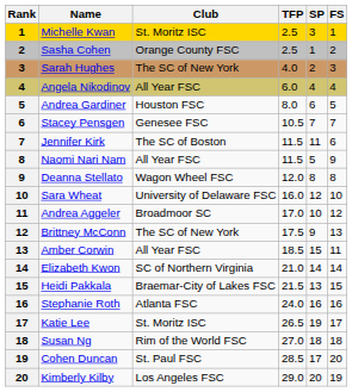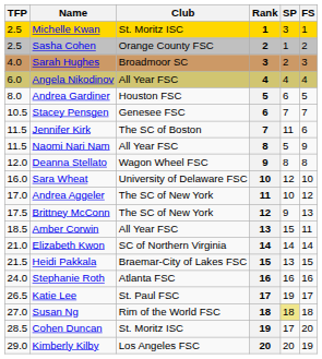columns swapped: Rank <-> TFP
Sarah Hughes | Club: The SC of New York -> Broadmoor SC
Andrea Aggeler | Club: Broadmoor SC -> The SC of New York
Katie Lee | Club: St. Moritz ISC -> St. Paul FSC
Susan Ng | SP: no background -> khaki background
Cohen Duncan | Club: St. Paul FSC -> St. Moritz ISC
